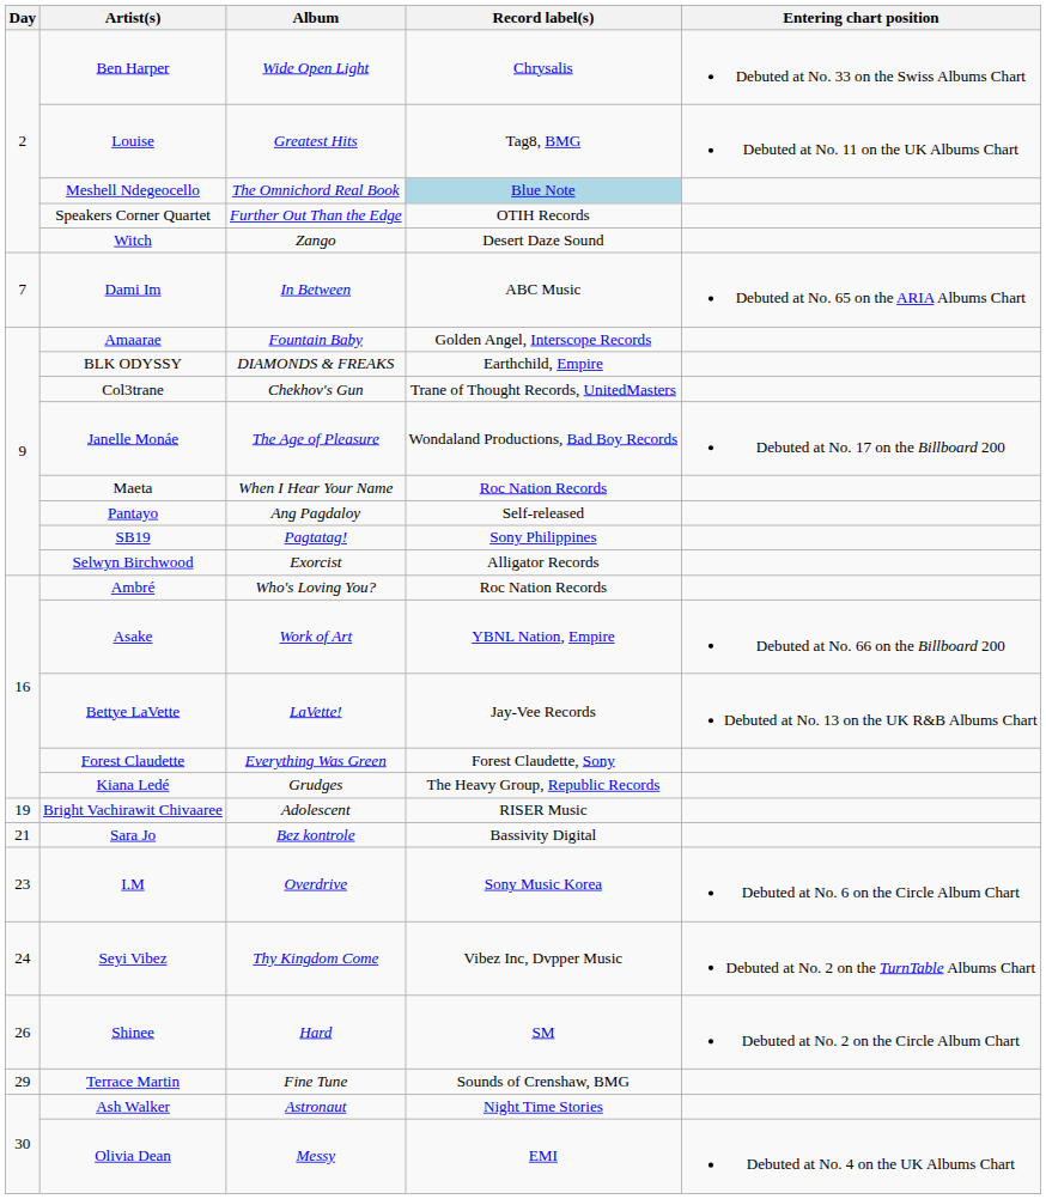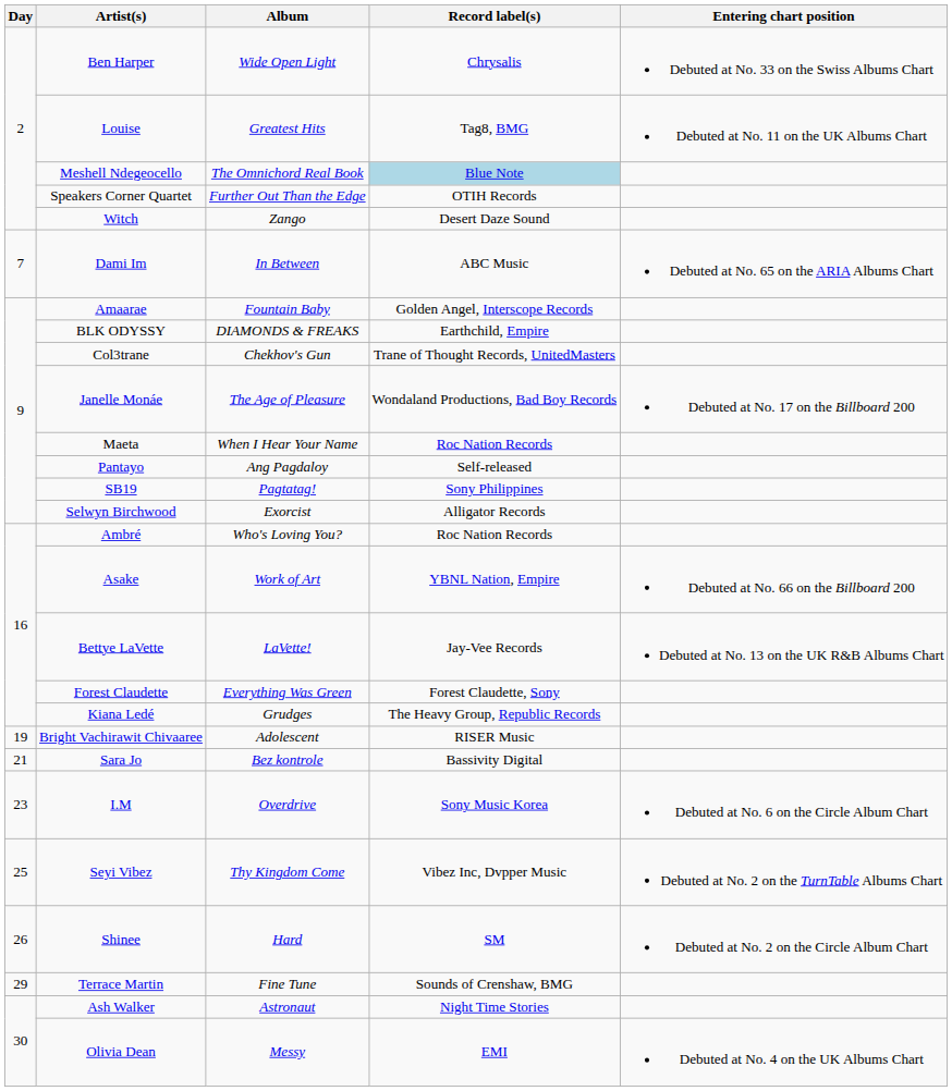Seyi Vibez | Day: 24 -> 25
